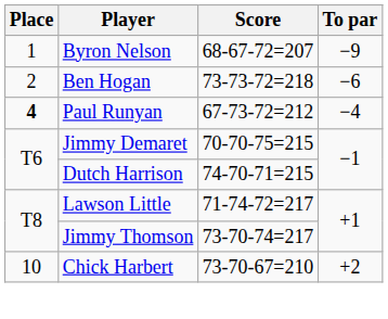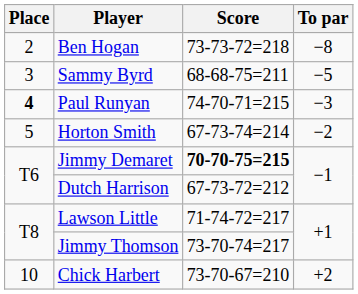- row: 1 | Byron Nelson | 68-67-72=207 | −9
Ben Hogan | To par: −6 -> −8
+ row: 3 | Sammy Byrd | 68-68-75=211 | −5
Paul Runyan | Score: 67-73-72=212 -> 74-70-71=215
Paul Runyan | To par: −4 -> −3
+ row: 5 | Horton Smith | 67-73-74=214 | −2
Jimmy Demaret | Score: normal -> bold
Dutch Harrison | Score: 74-70-71=215 -> 67-73-72=212
